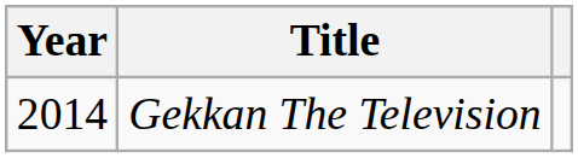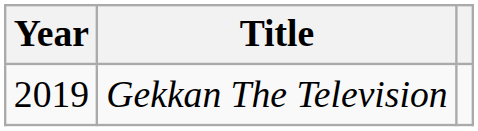Gekkan The Television | Year: 2014 -> 2019
